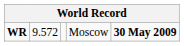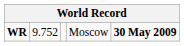WR | column 2: 9.572 -> 9.752
